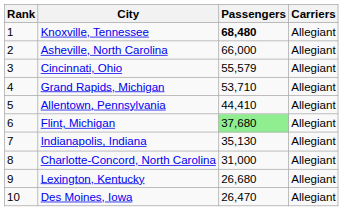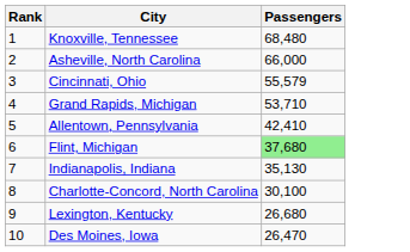- column: Carriers | Allegiant | Allegiant | Allegiant | Allegiant | Allegiant | Allegiant | Allegiant | Allegiant | Allegiant | Allegiant
Knoxville, Tennessee | Passengers: bold -> normal
Allentown, Pennsylvania | Passengers: 44,410 -> 42,410
Charlotte-Concord, North Carolina | Passengers: 31,000 -> 30,100
